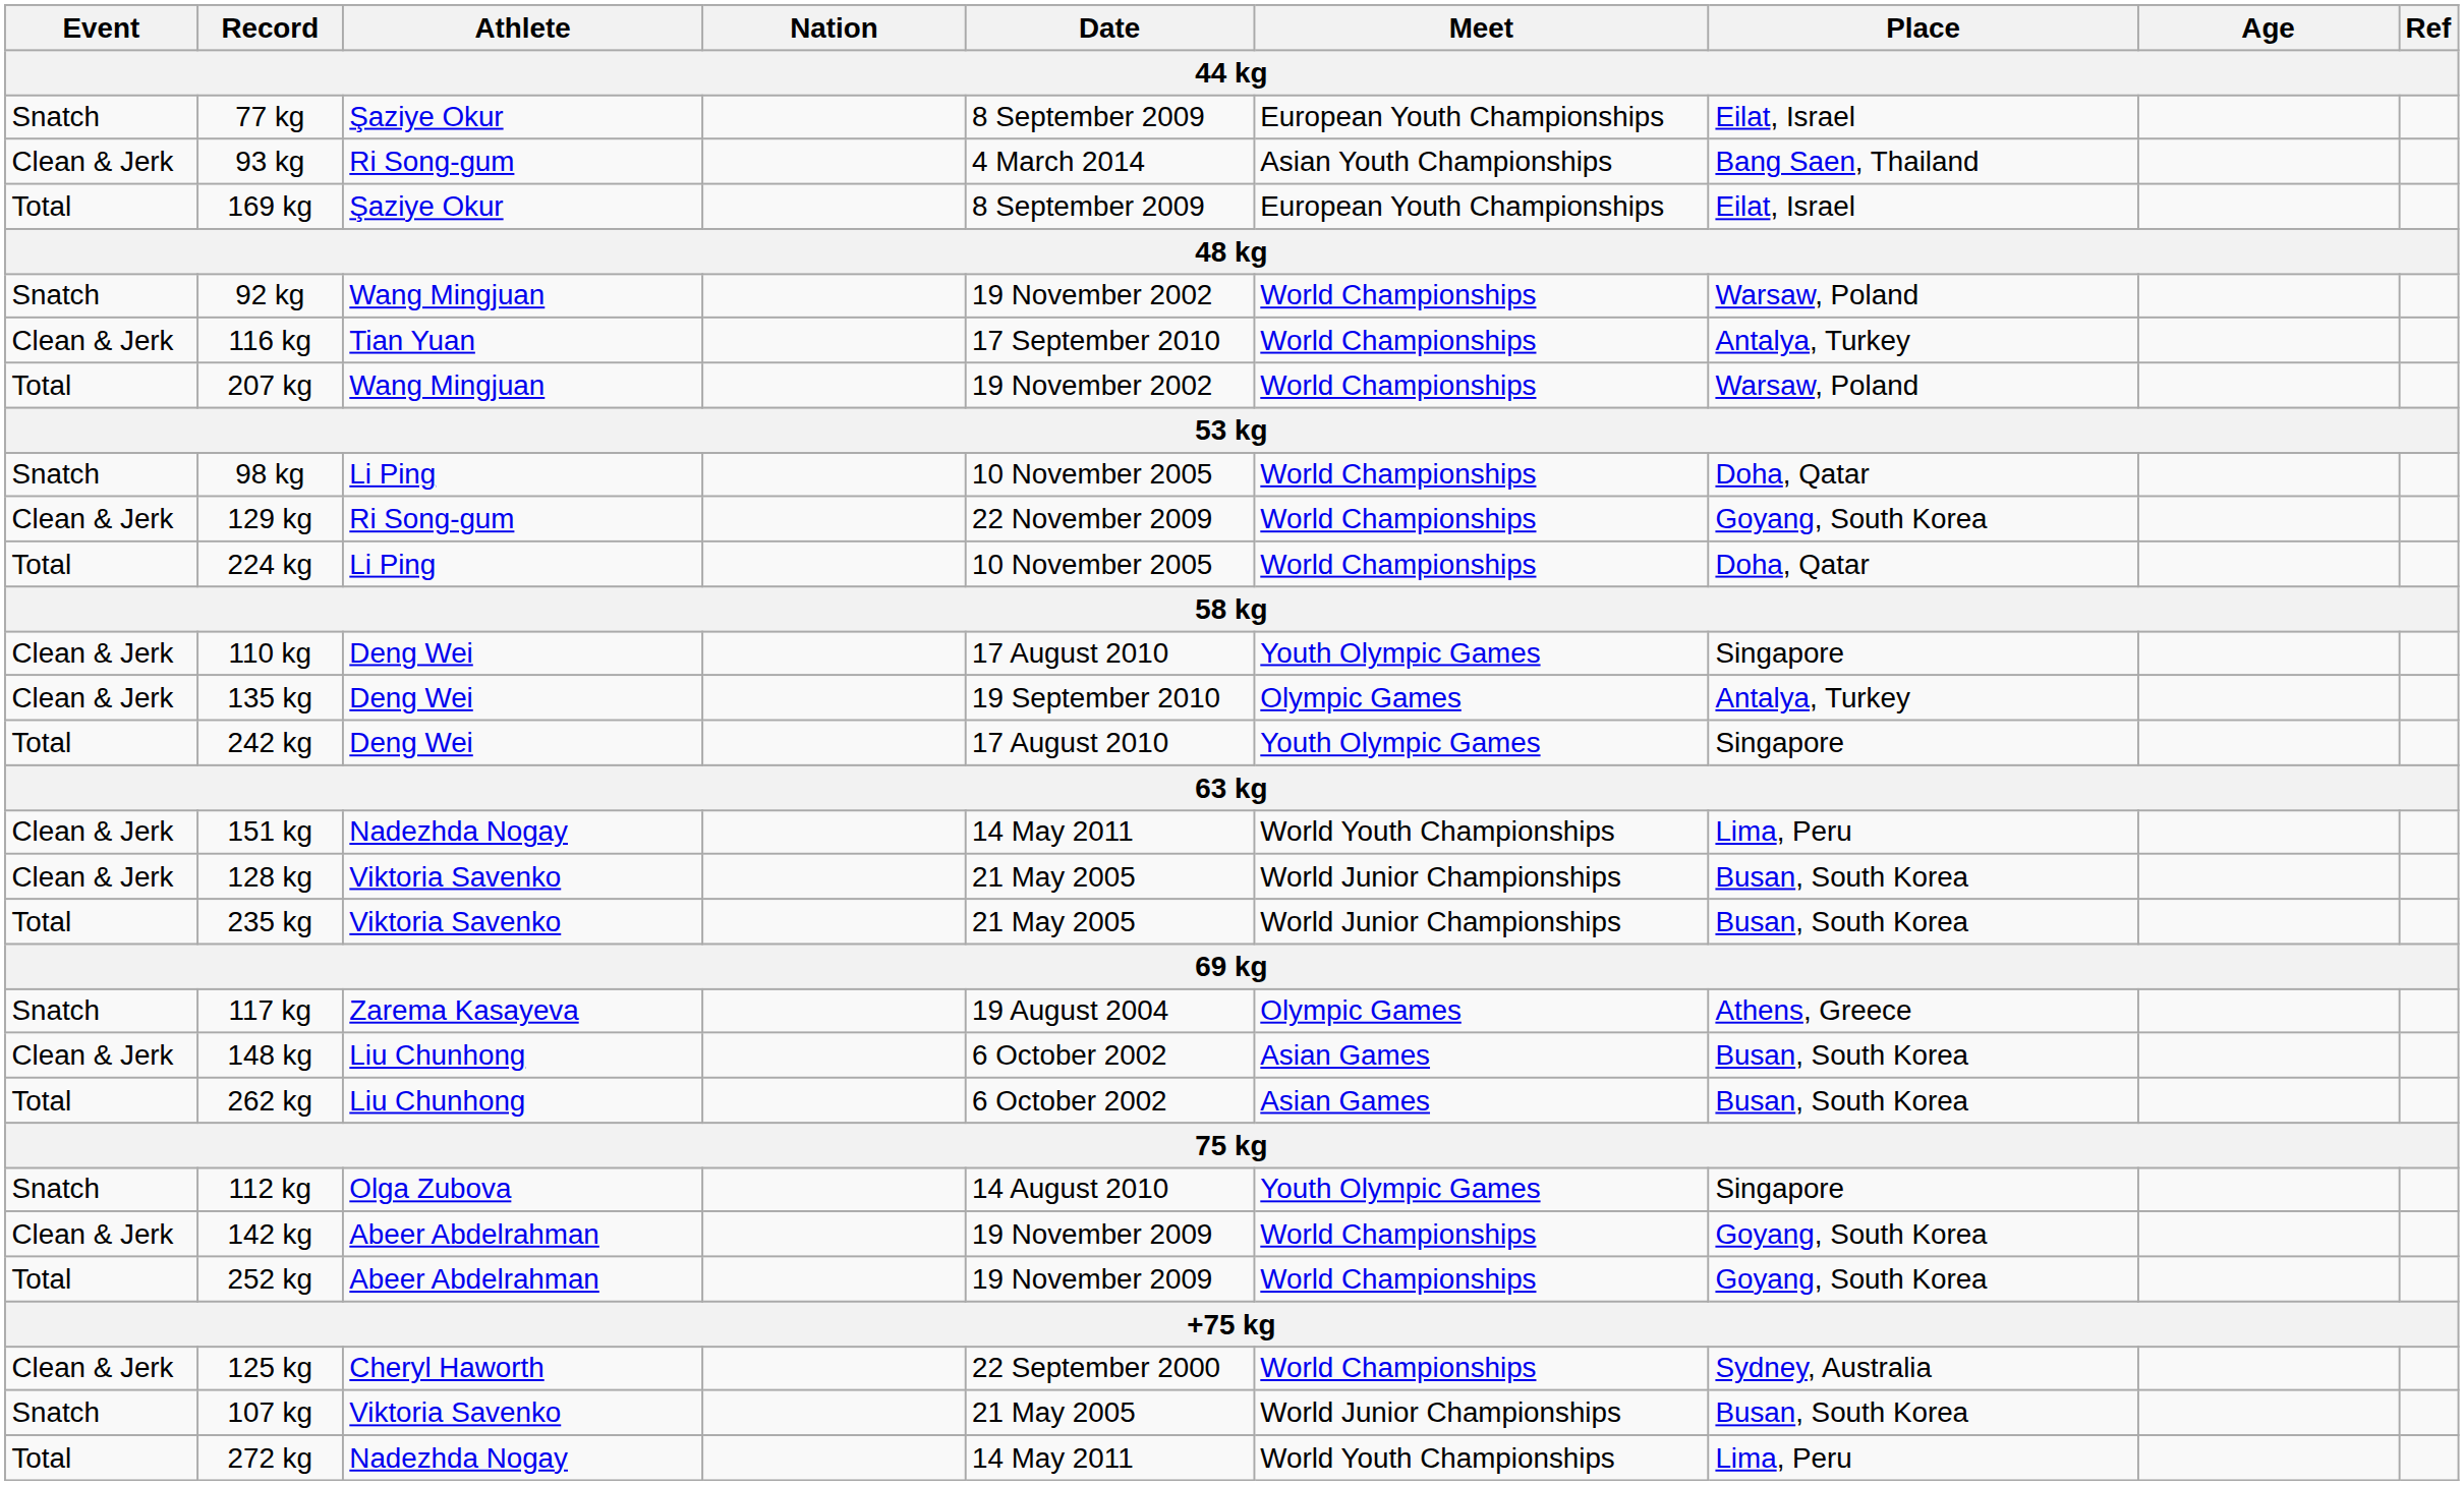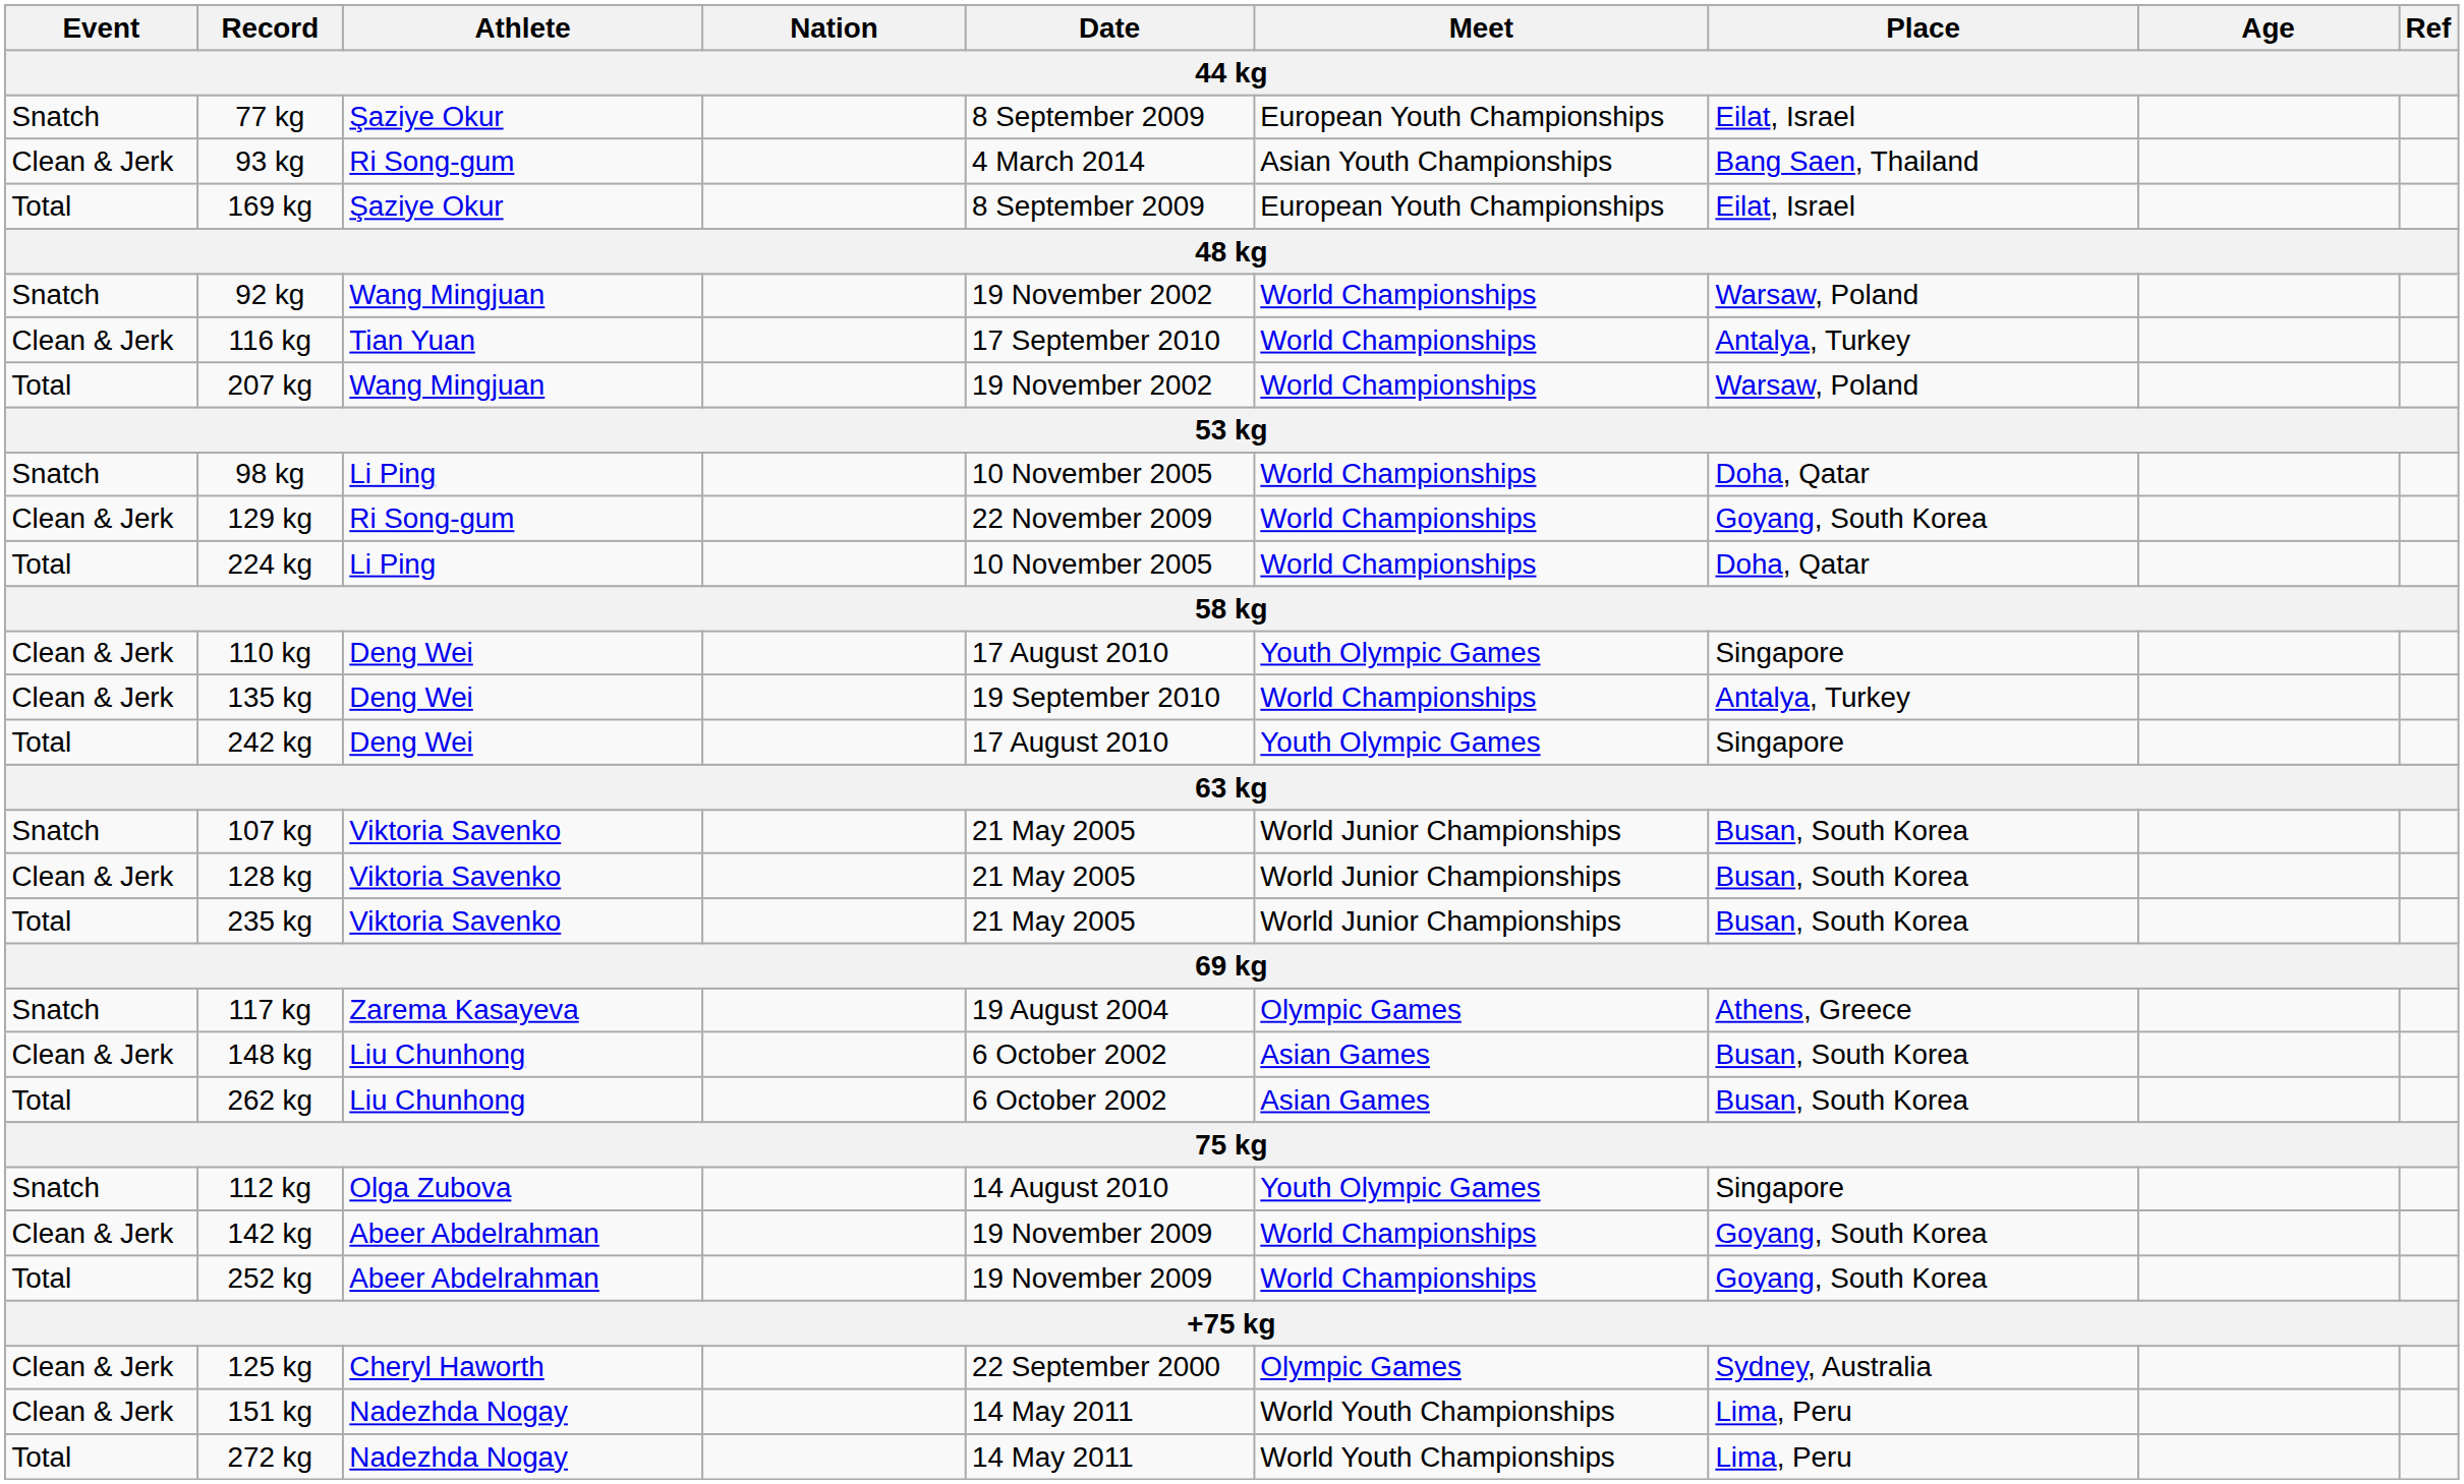135 kg | Meet: Olympic Games -> World Championships
rows swapped: 107 kg <-> 151 kg
125 kg | Meet: World Championships -> Olympic Games
